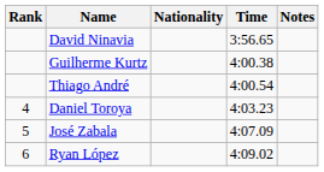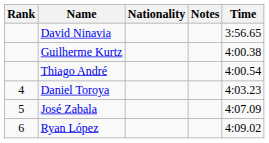columns swapped: Time <-> Notes
